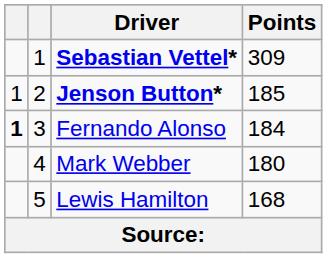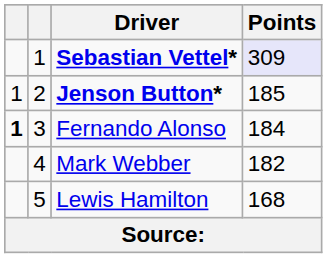Sebastian Vettel* | Points: no background -> lavender background
Mark Webber | Points: 180 -> 182
